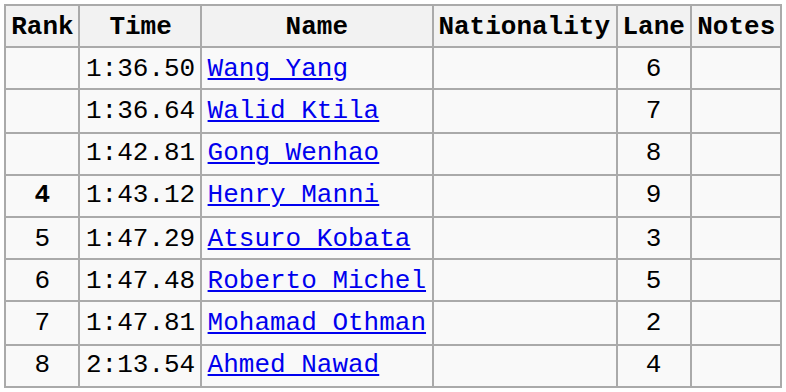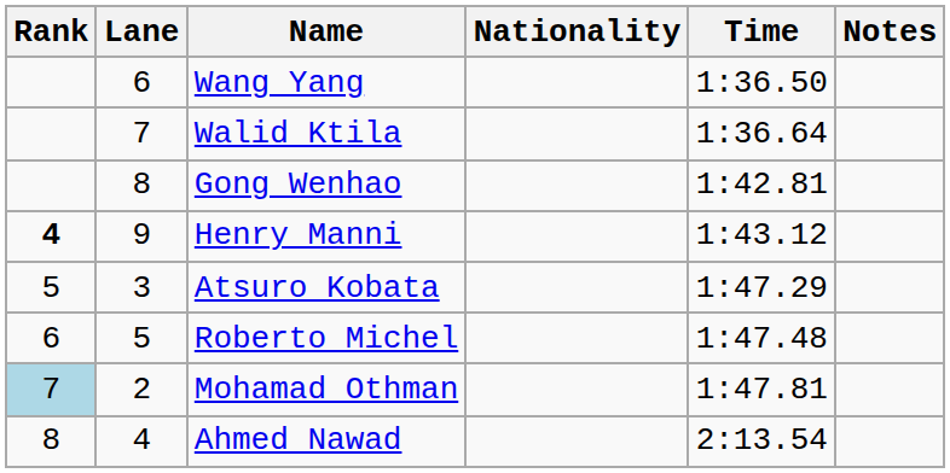columns swapped: Lane <-> Time
Mohamad Othman | Rank: no background -> lightblue background
